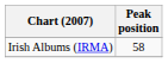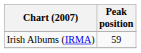Irish Albums (IRMA) | Peak position: 58 -> 59
